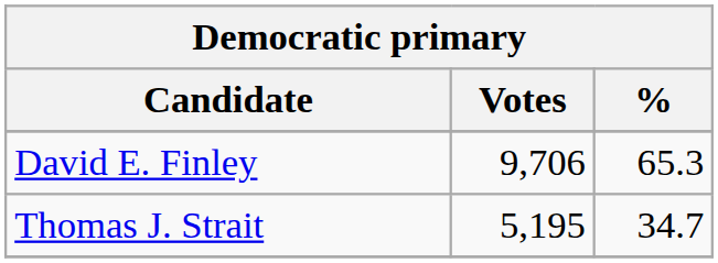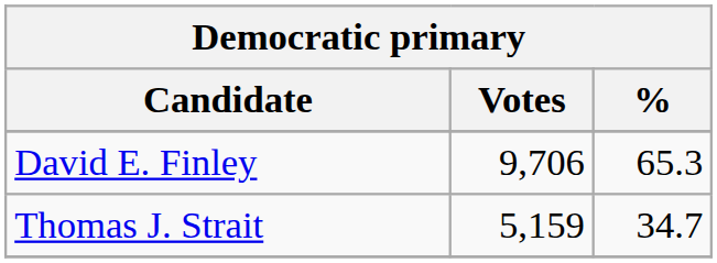Thomas J. Strait | Votes: 5,195 -> 5,159
